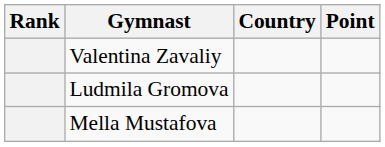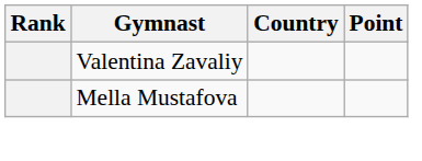- row: Ludmila Gromova
